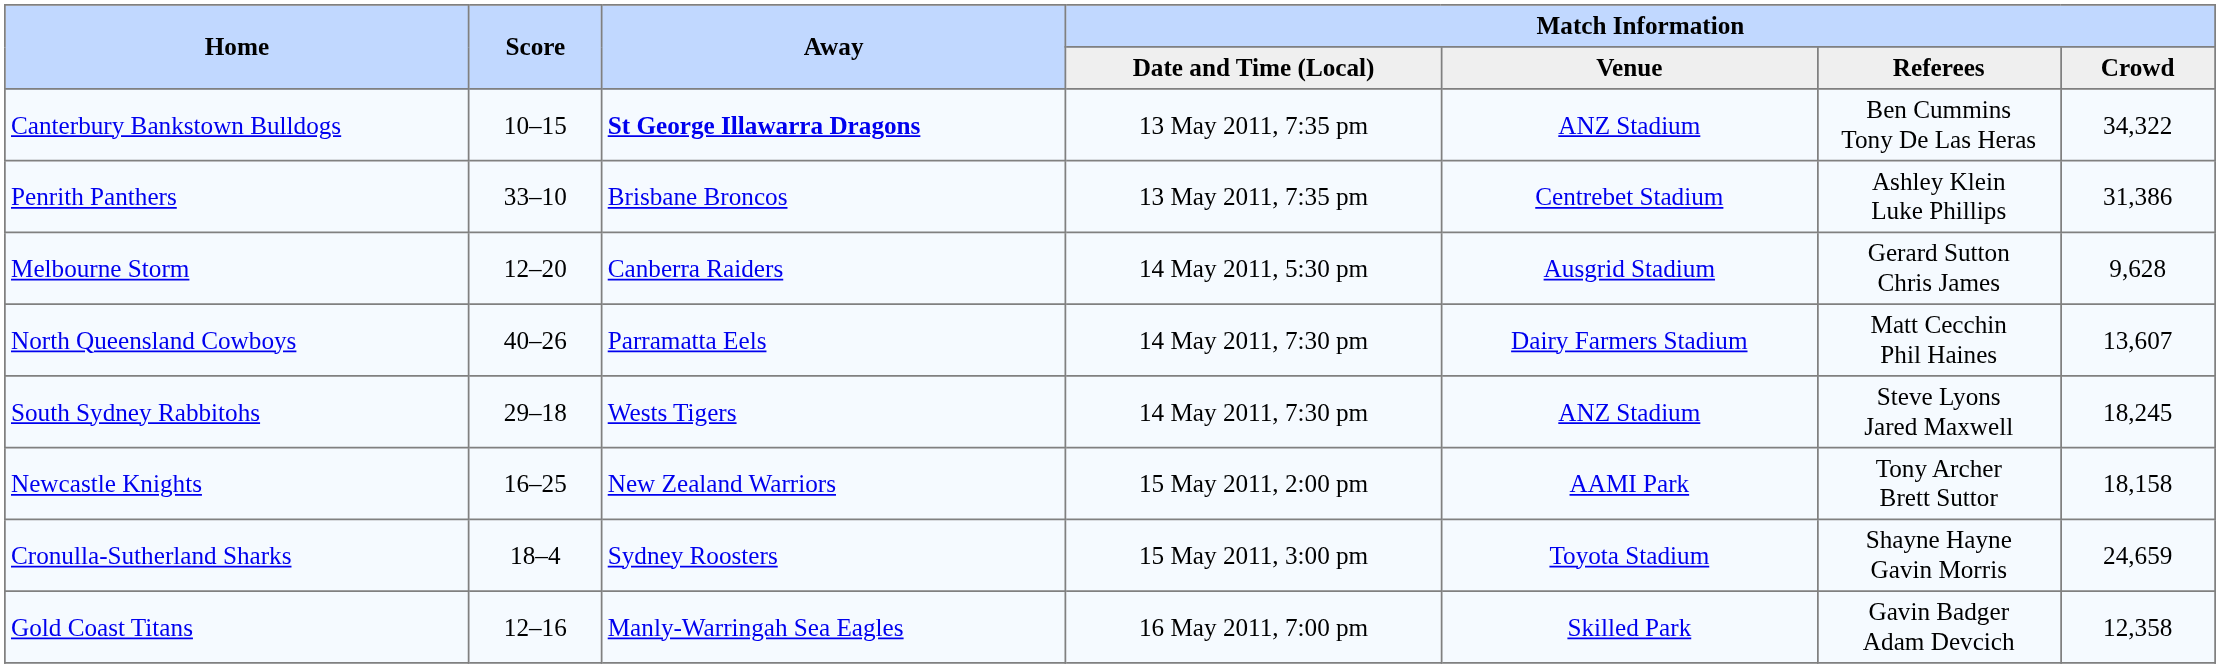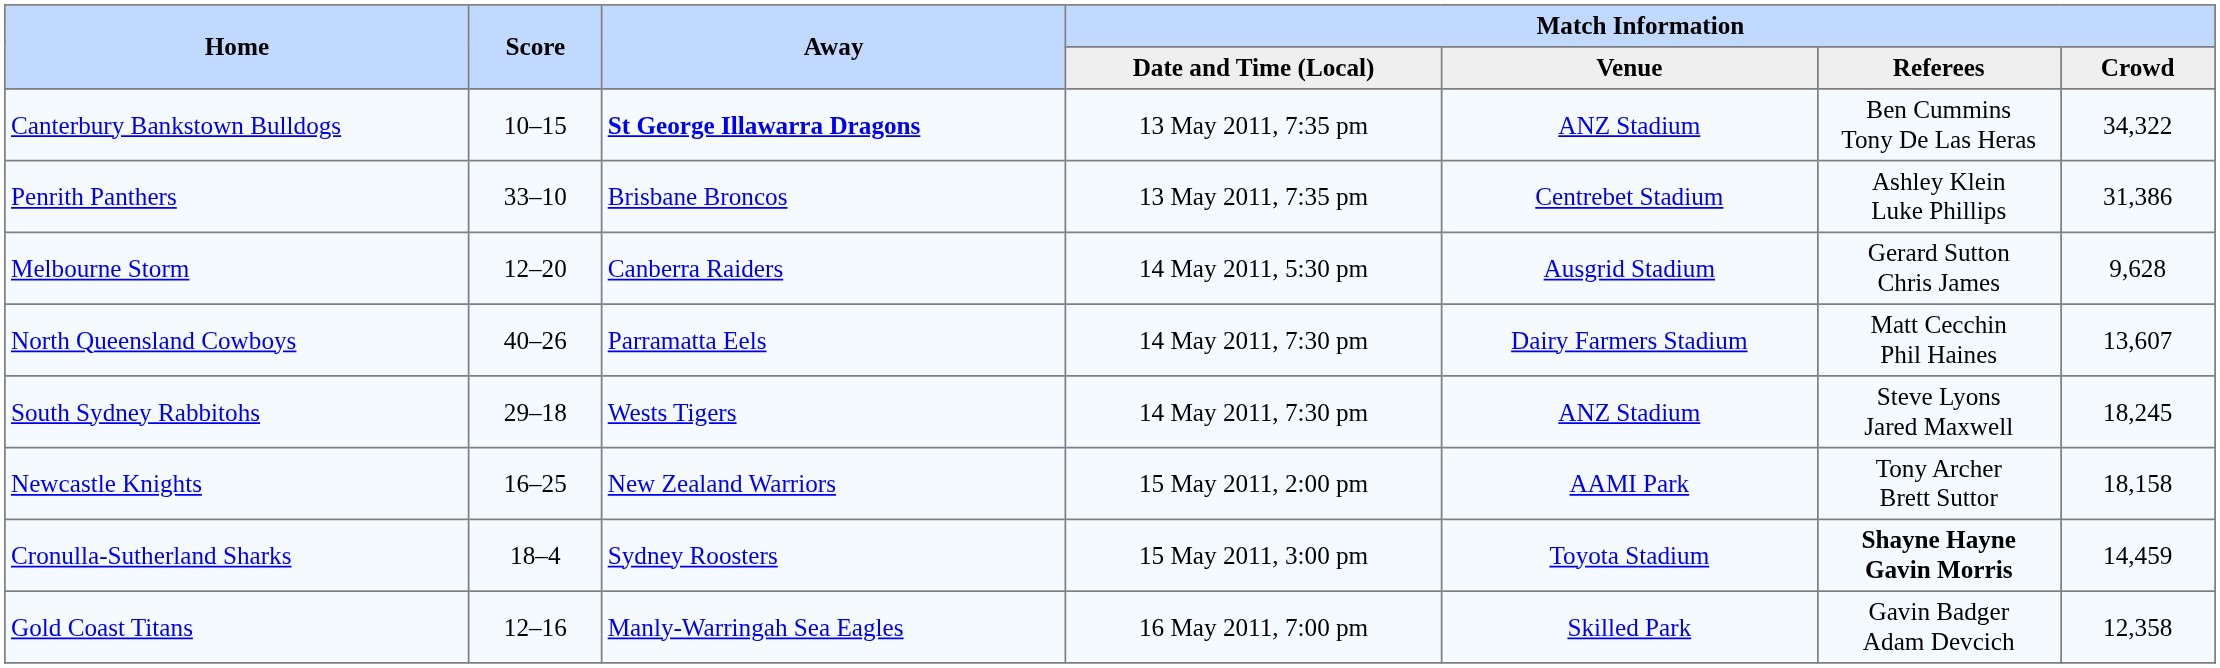Cronulla-Sutherland Sharks | Match Information / Referees: normal -> bold
Cronulla-Sutherland Sharks | Match Information / Crowd: 24,659 -> 14,459
